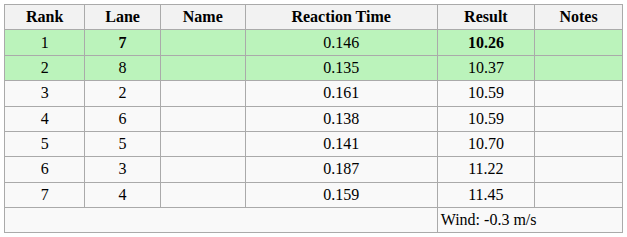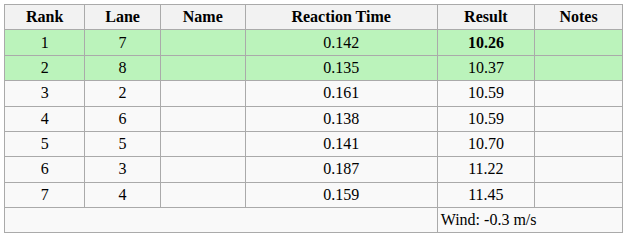1 | Lane: bold -> normal
1 | Reaction Time: 0.146 -> 0.142
